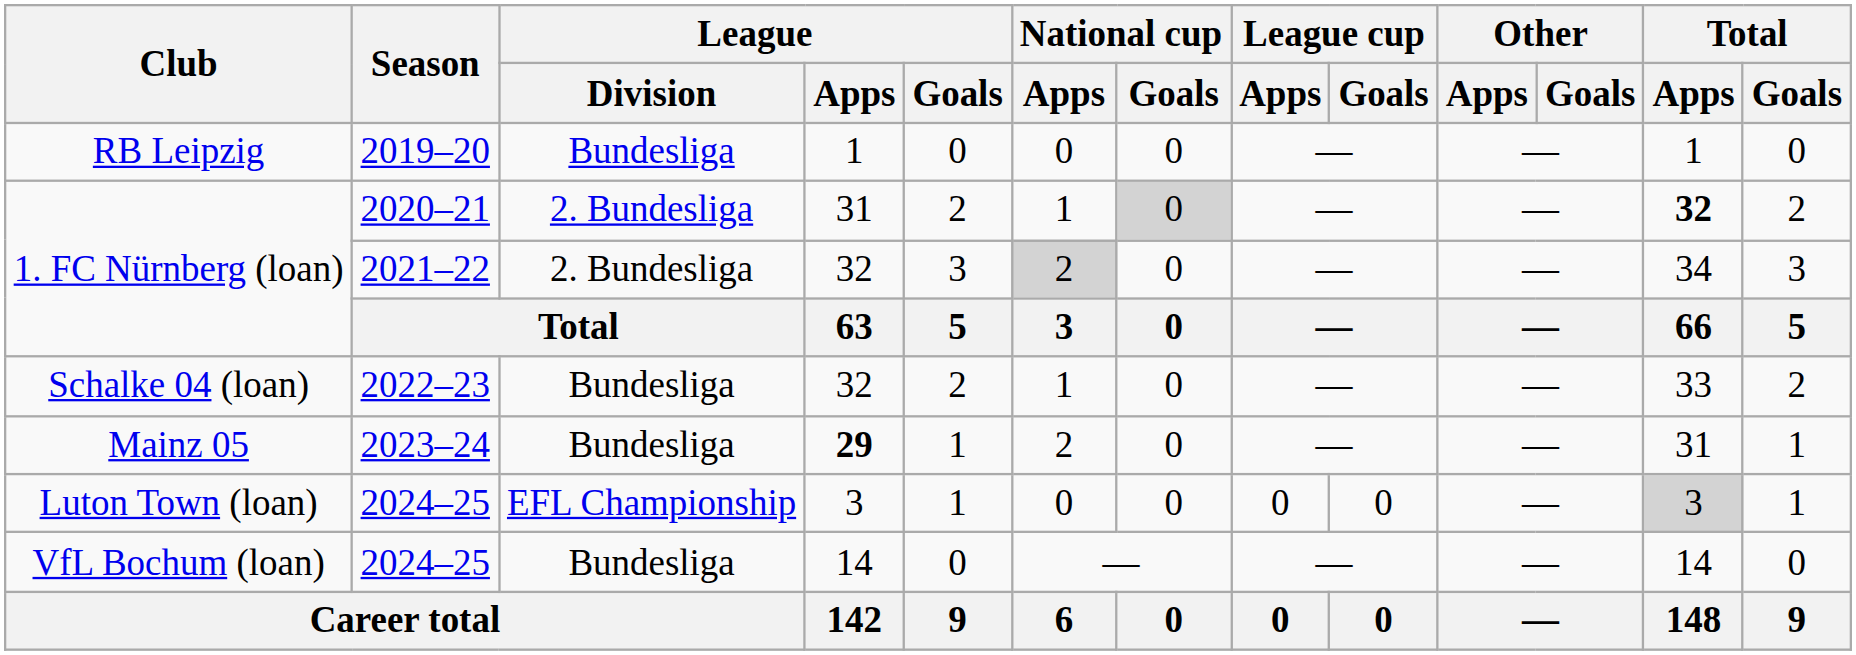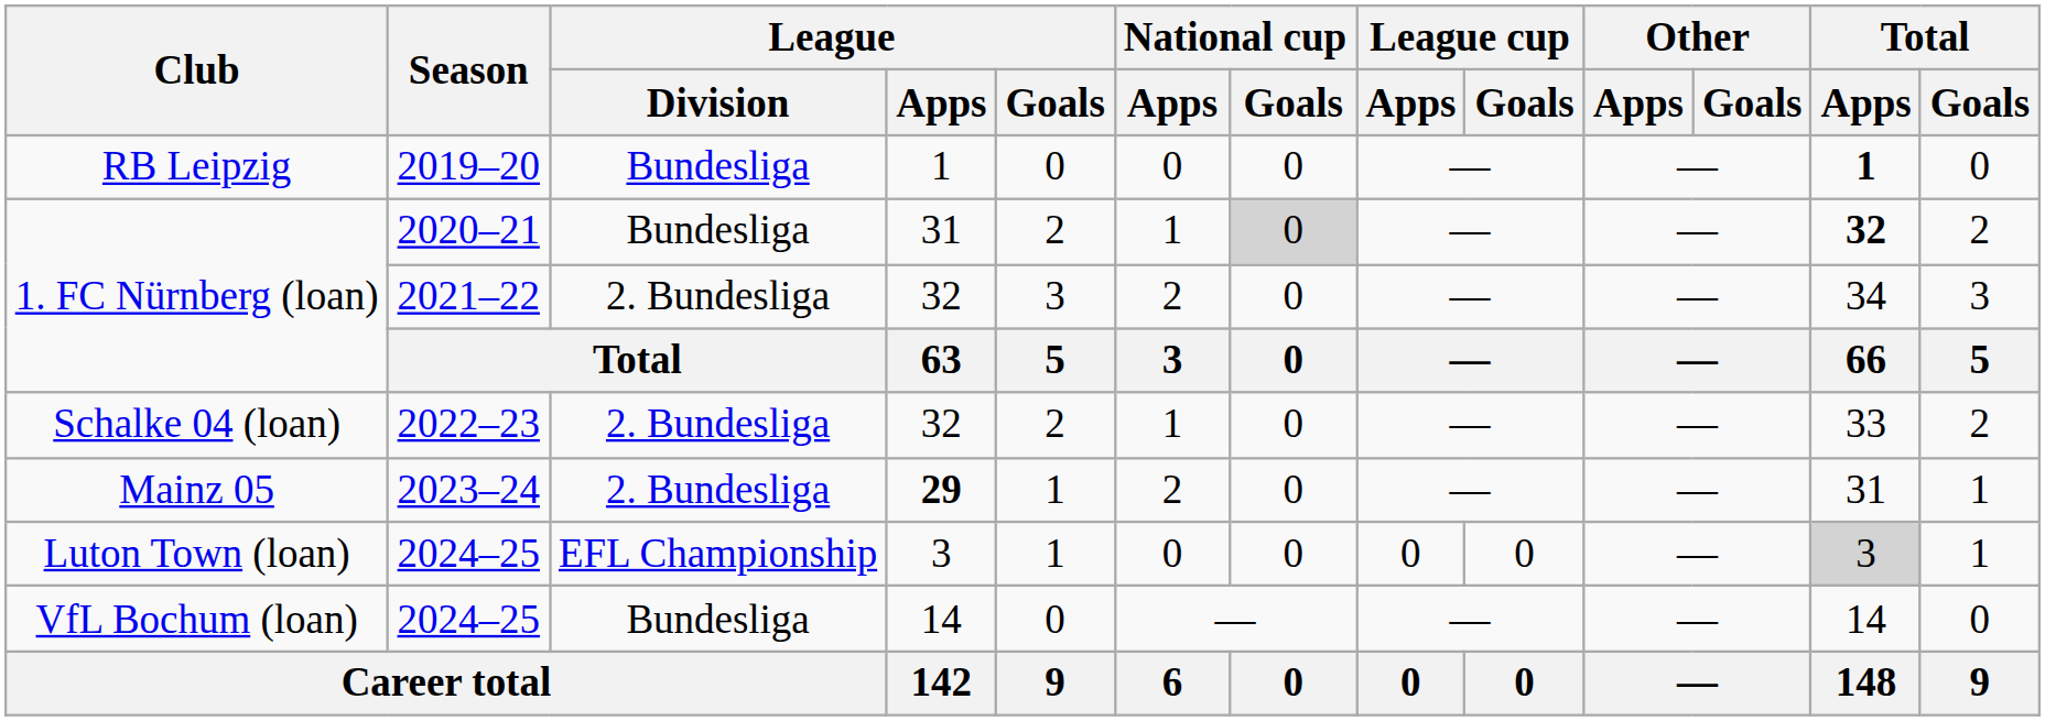RB Leipzig | Total / Apps: normal -> bold
1. FC Nürnberg (loan) / 2020–21 | League / Division: 2. Bundesliga -> Bundesliga
1. FC Nürnberg (loan) / 2021–22 | National cup / Apps: lightgrey background -> no background
Schalke 04 (loan) | League / Division: Bundesliga -> 2. Bundesliga
Mainz 05 | League / Division: Bundesliga -> 2. Bundesliga
